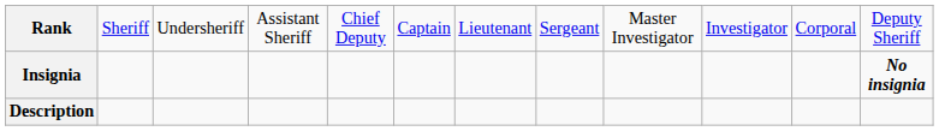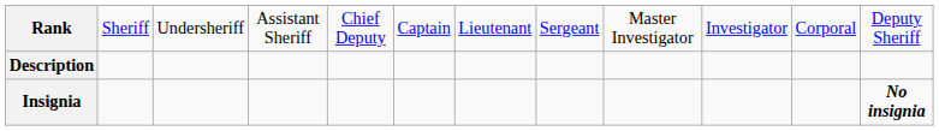rows swapped: Insignia <-> Description
